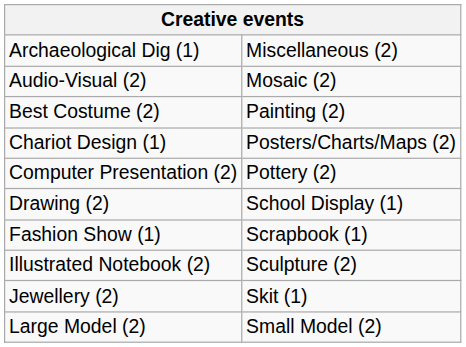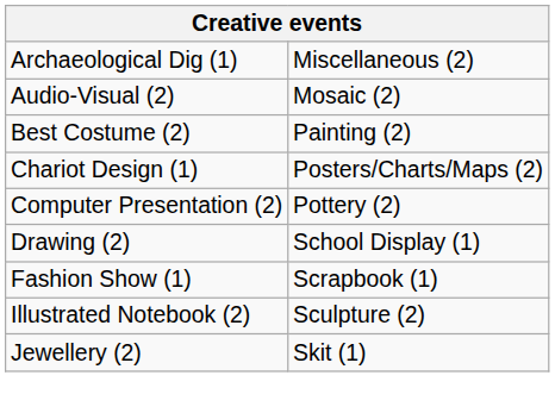- row: Large Model (2) | Small Model (2)
